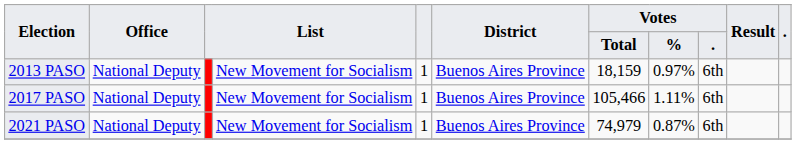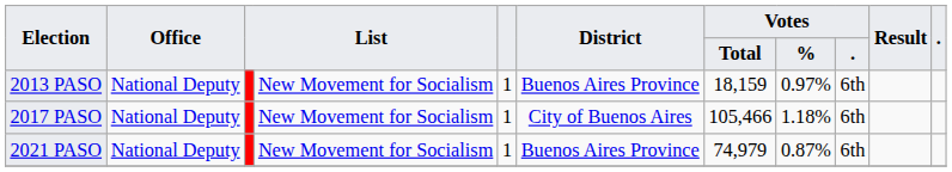2017 PASO | District: Buenos Aires Province -> City of Buenos Aires
2017 PASO | Votes / %: 1.11% -> 1.18%
